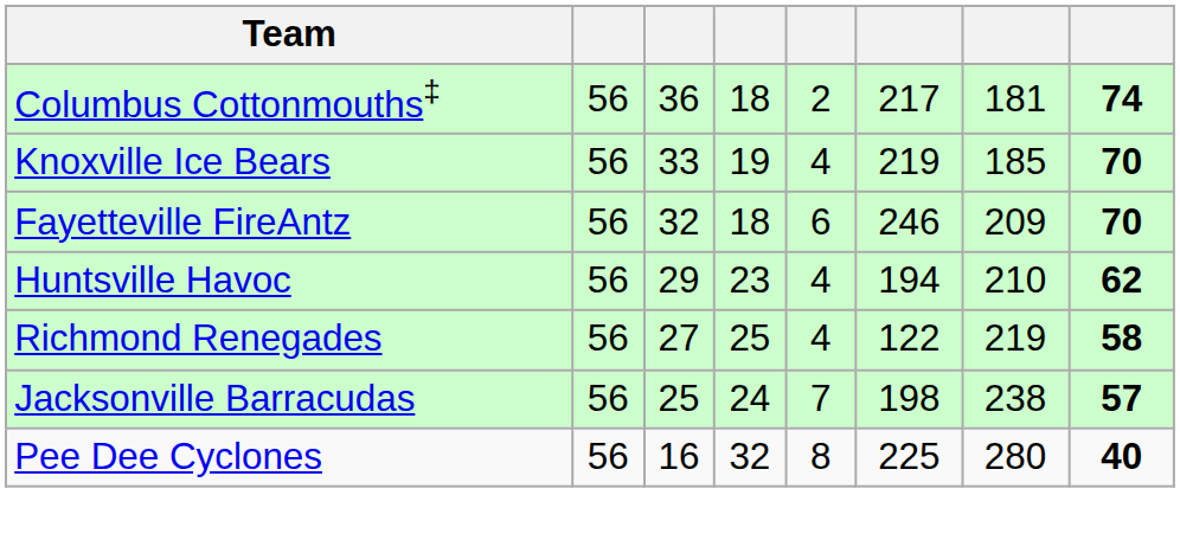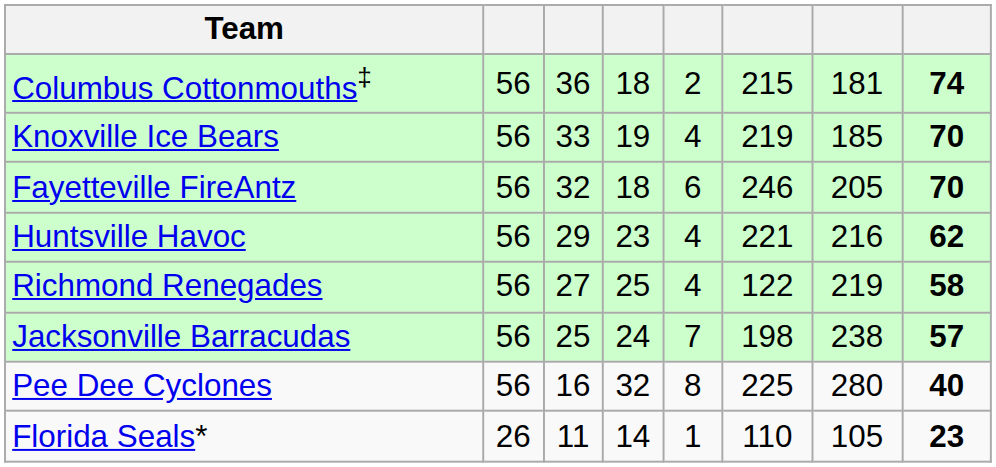Columbus Cottonmouths‡ | column 6: 217 -> 215
Fayetteville FireAntz | column 7: 209 -> 205
Huntsville Havoc | column 6: 194 -> 221
Huntsville Havoc | column 7: 210 -> 216
+ row: Florida Seals* | 26 | 11 | 14 | 1 | 110 | 105 | 23
